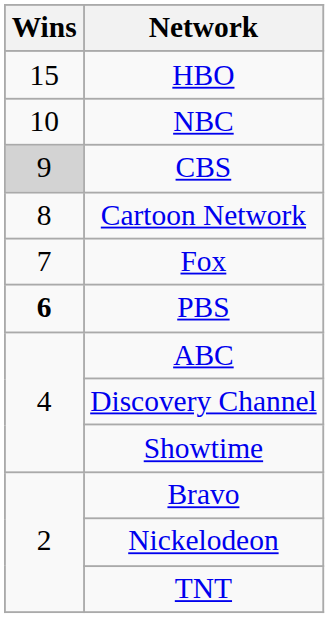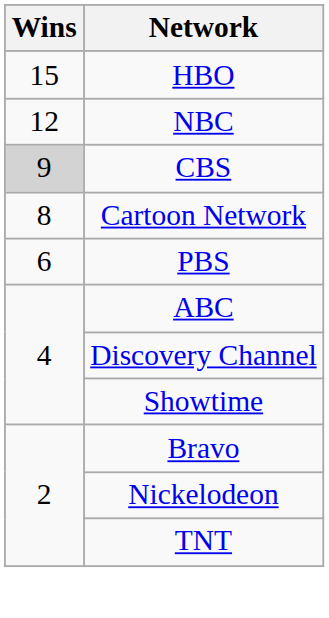NBC | Wins: 10 -> 12
- row: 7 | Fox
PBS | Wins: bold -> normal
